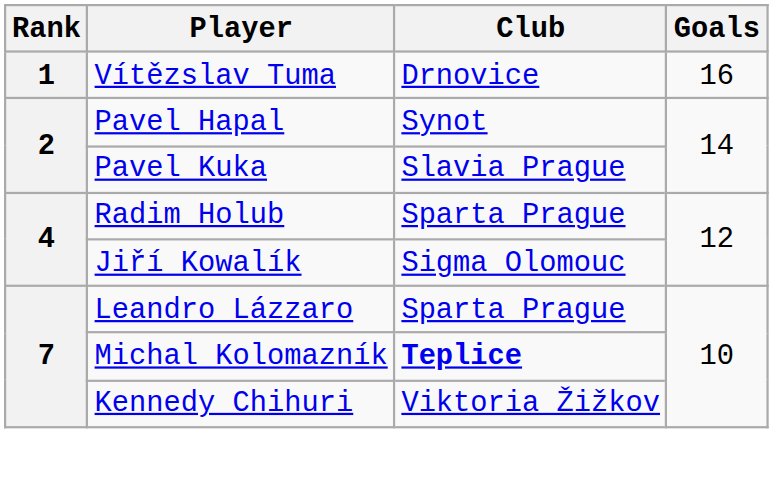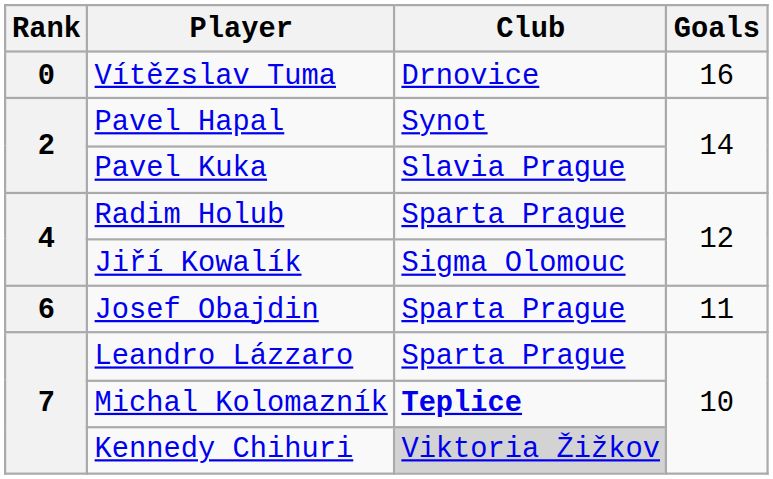Vítězslav Tuma | Rank: 1 -> 0
+ row: 6 | Josef Obajdin | Sparta Prague | 11
Kennedy Chihuri | Club: no background -> lightgrey background
